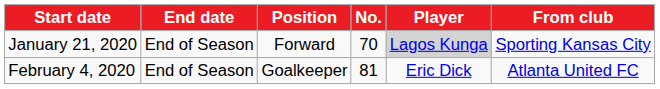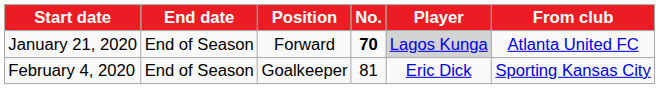January 21, 2020 | No.: normal -> bold
January 21, 2020 | From club: Sporting Kansas City -> Atlanta United FC
February 4, 2020 | From club: Atlanta United FC -> Sporting Kansas City
